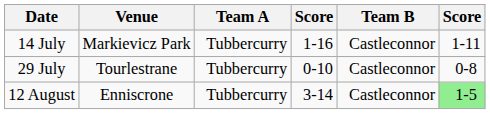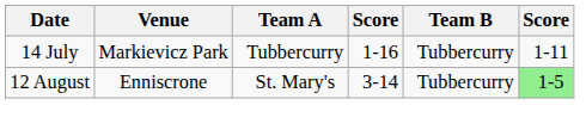14 July | Team B: Castleconnor -> Tubbercurry
- row: 29 July | Tourlestrane | Tubbercurry | 0-10 | Castleconnor | 0-8
12 August | Team A: Tubbercurry -> St. Mary's
12 August | Team B: Castleconnor -> Tubbercurry
